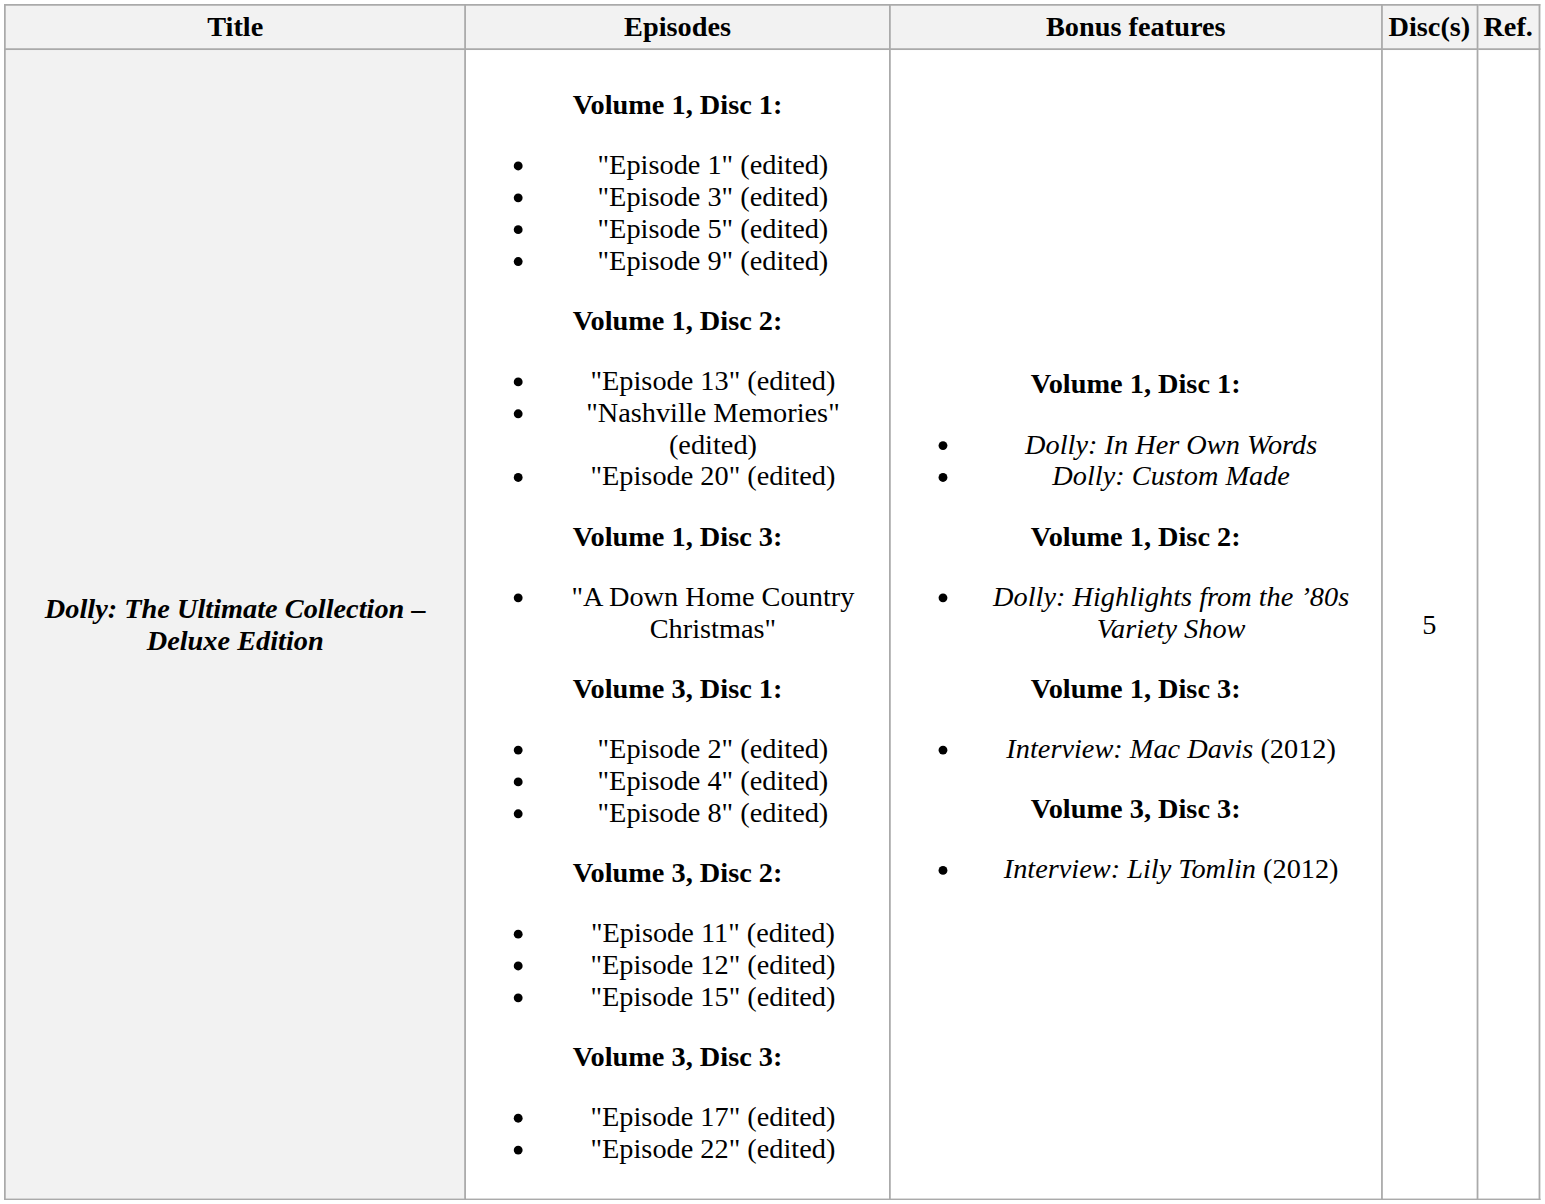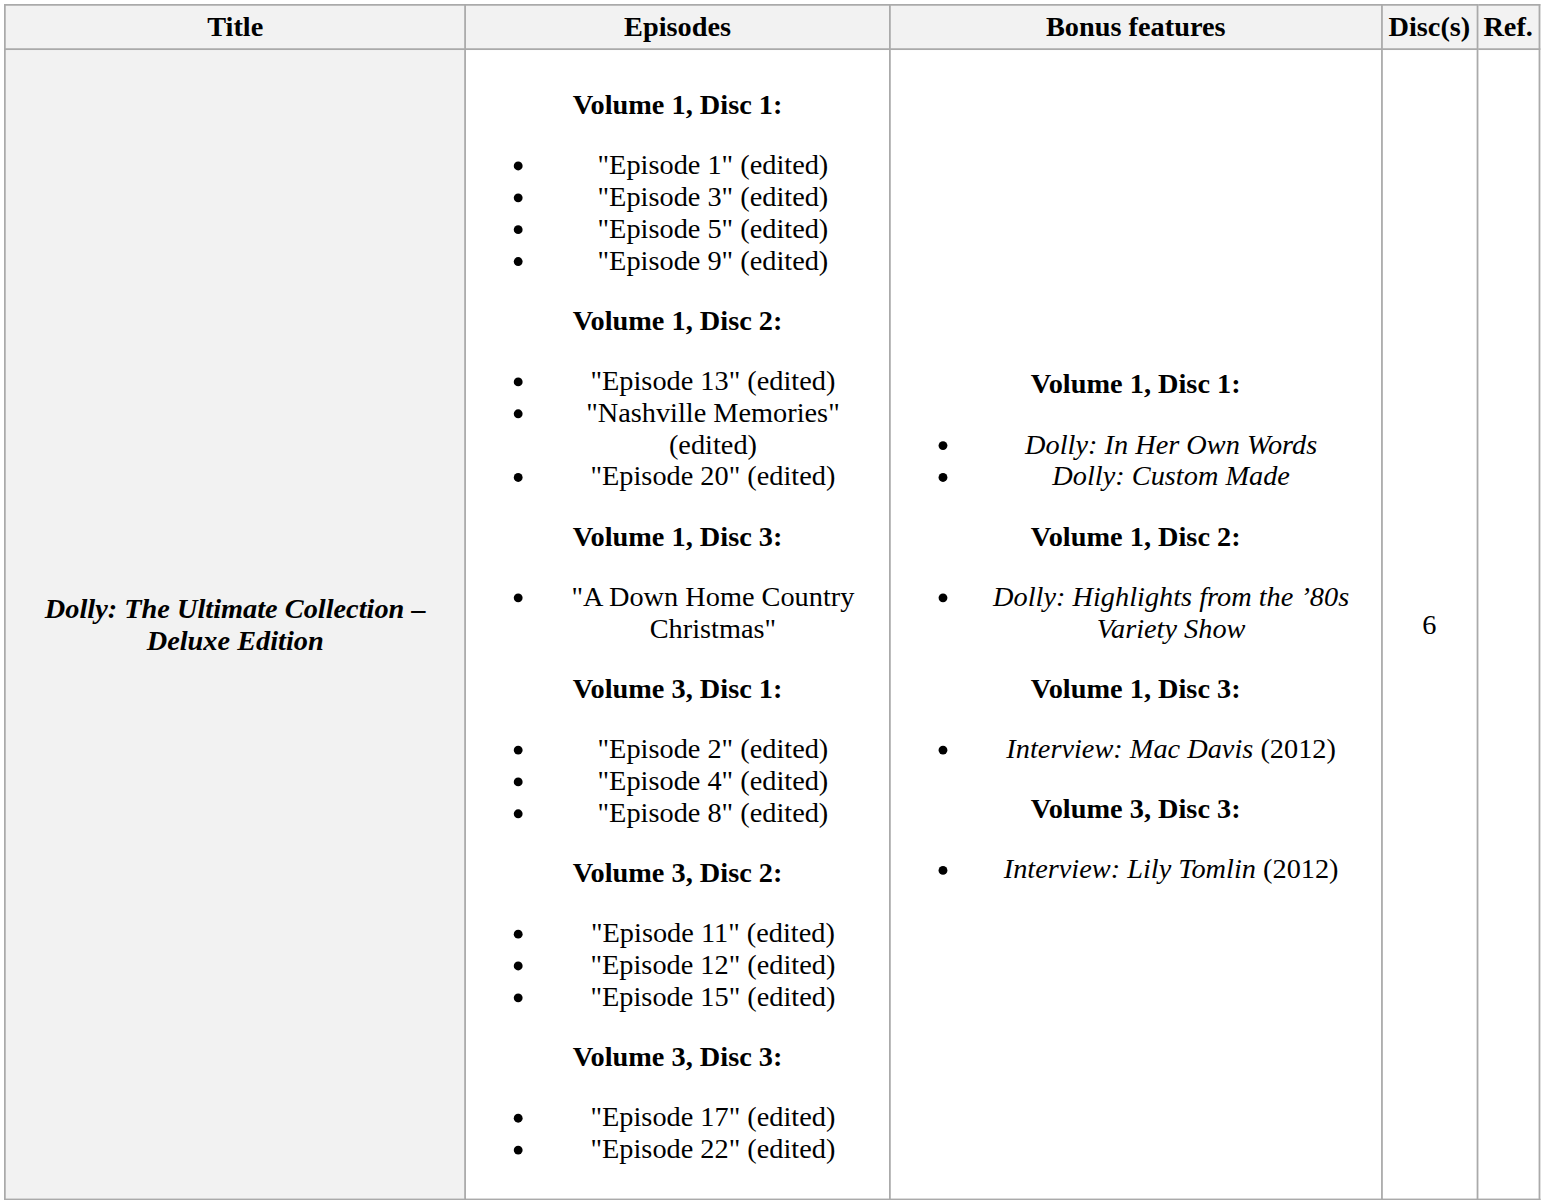Dolly: The Ultimate Collection – Deluxe Edition | Disc(s): 5 -> 6
